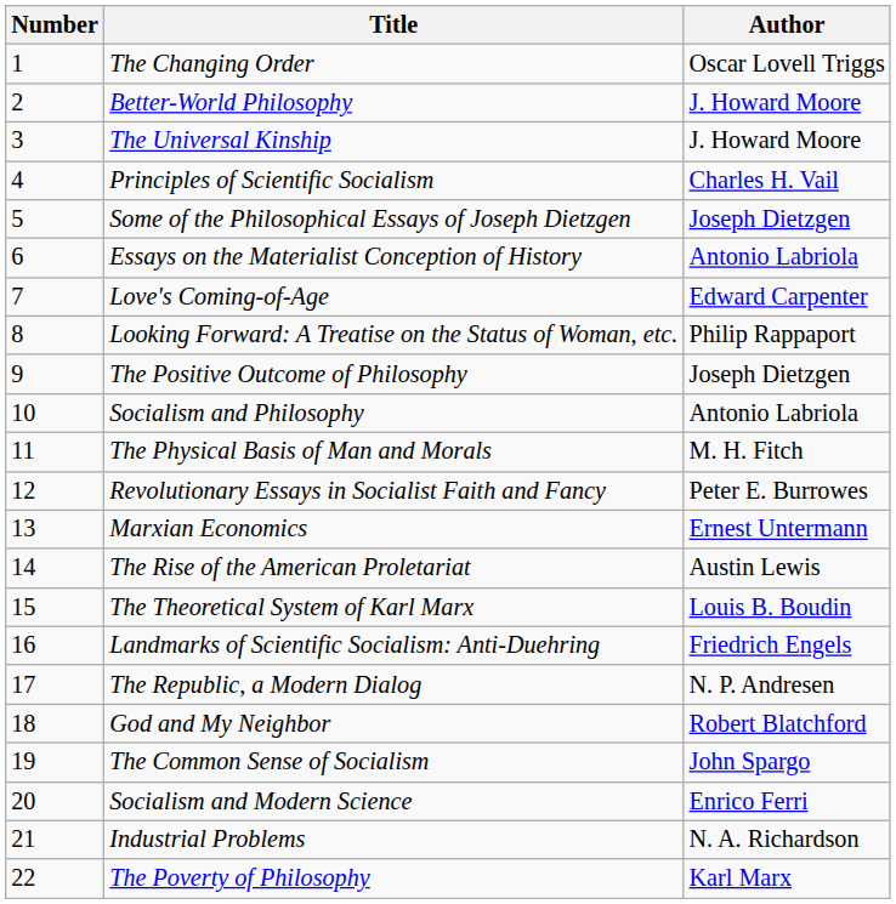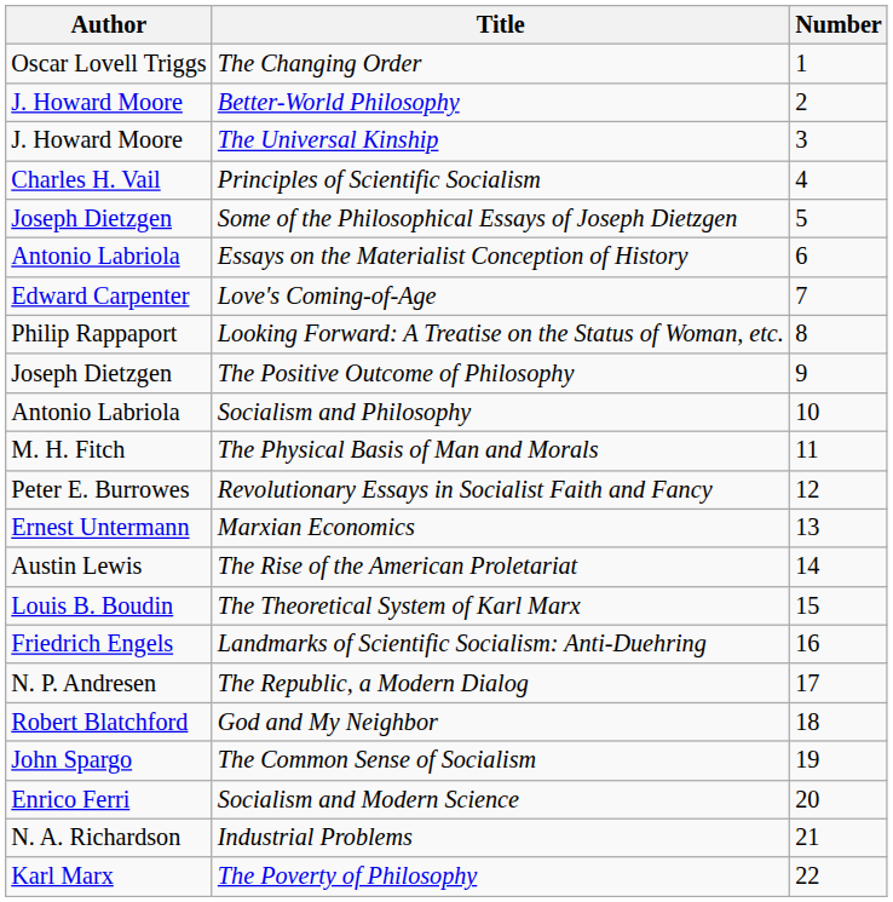columns swapped: Number <-> Author
